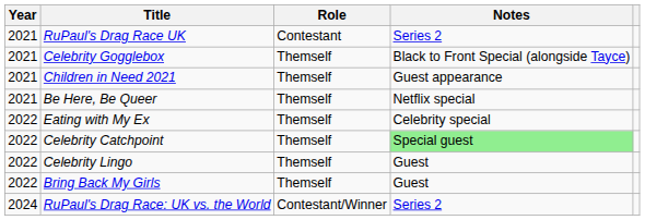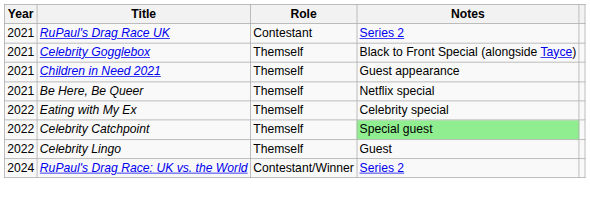- row: 2022 | Bring Back My Girls | Themself | Guest
